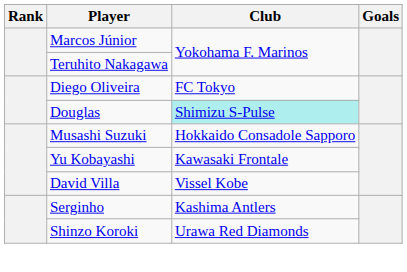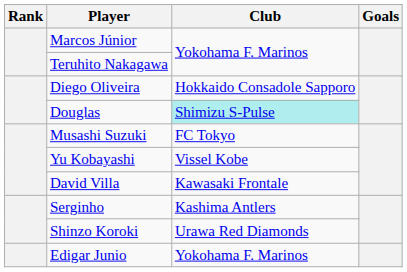Diego Oliveira | Club: FC Tokyo -> Hokkaido Consadole Sapporo
Musashi Suzuki | Club: Hokkaido Consadole Sapporo -> FC Tokyo
Yu Kobayashi | Club: Kawasaki Frontale -> Vissel Kobe
David Villa | Club: Vissel Kobe -> Kawasaki Frontale
+ row: Edigar Junio | Yokohama F. Marinos
